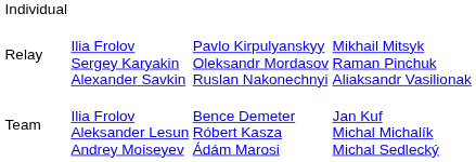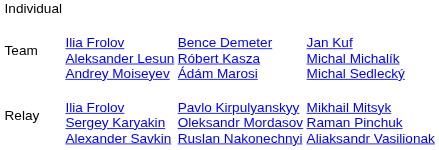rows swapped: Team <-> Relay
